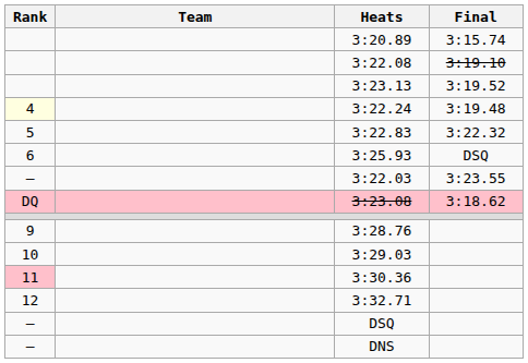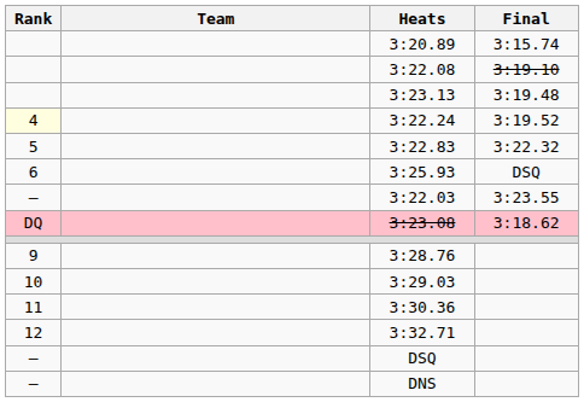3:23.13 | Final: 3:19.52 -> 3:19.48
3:22.24 | Final: 3:19.48 -> 3:19.52
3:30.36 | Rank: pink background -> no background
